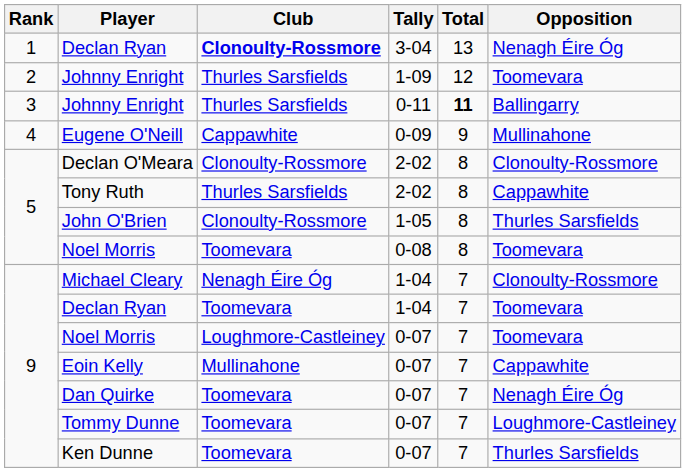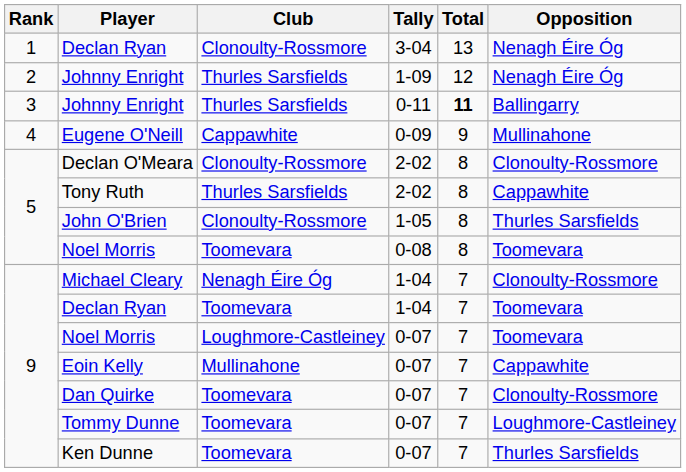Declan Ryan / 3-04 | Club: bold -> normal
Johnny Enright / 1-09 | Opposition: Toomevara -> Nenagh Éire Óg
Dan Quirke | Opposition: Nenagh Éire Óg -> Clonoulty-Rossmore
